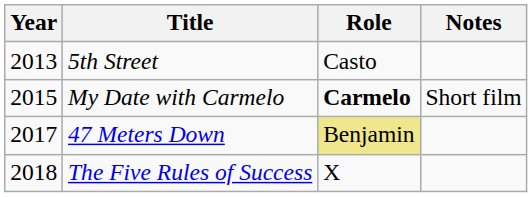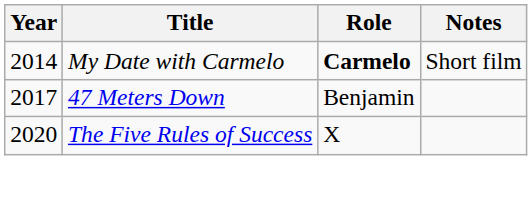- row: 2013 | 5th Street | Casto
My Date with Carmelo | Year: 2015 -> 2014
47 Meters Down | Role: khaki background -> no background
The Five Rules of Success | Year: 2018 -> 2020
